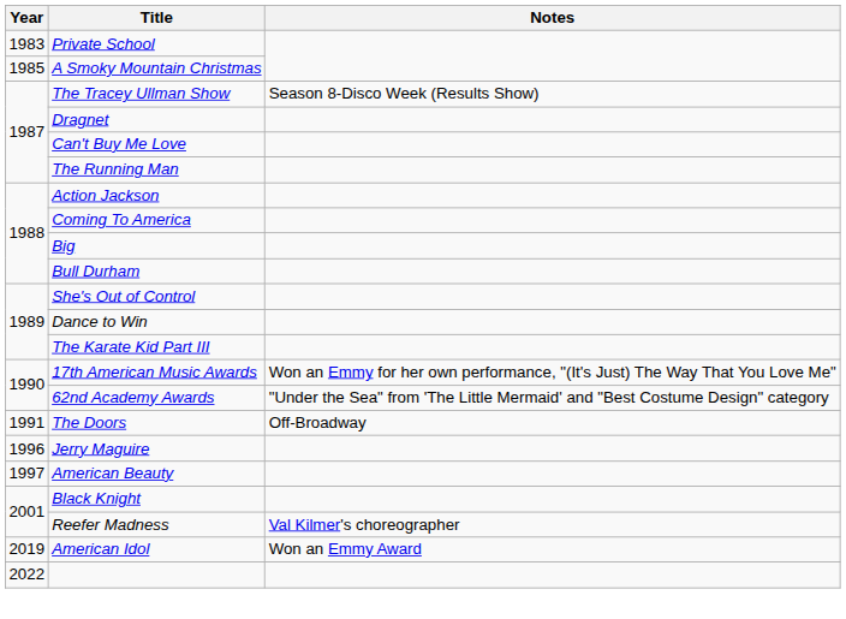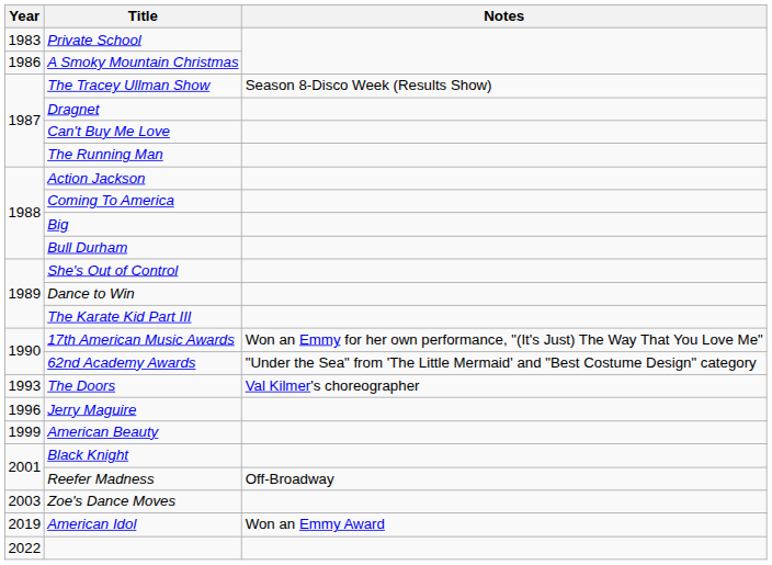A Smoky Mountain Christmas | Year: 1985 -> 1986
The Doors | Year: 1991 -> 1993
The Doors | Notes: Off-Broadway -> Val Kilmer's choreographer
American Beauty | Year: 1997 -> 1999
Reefer Madness | Notes: Val Kilmer's choreographer -> Off-Broadway
+ row: 2003 | Zoe's Dance Moves
